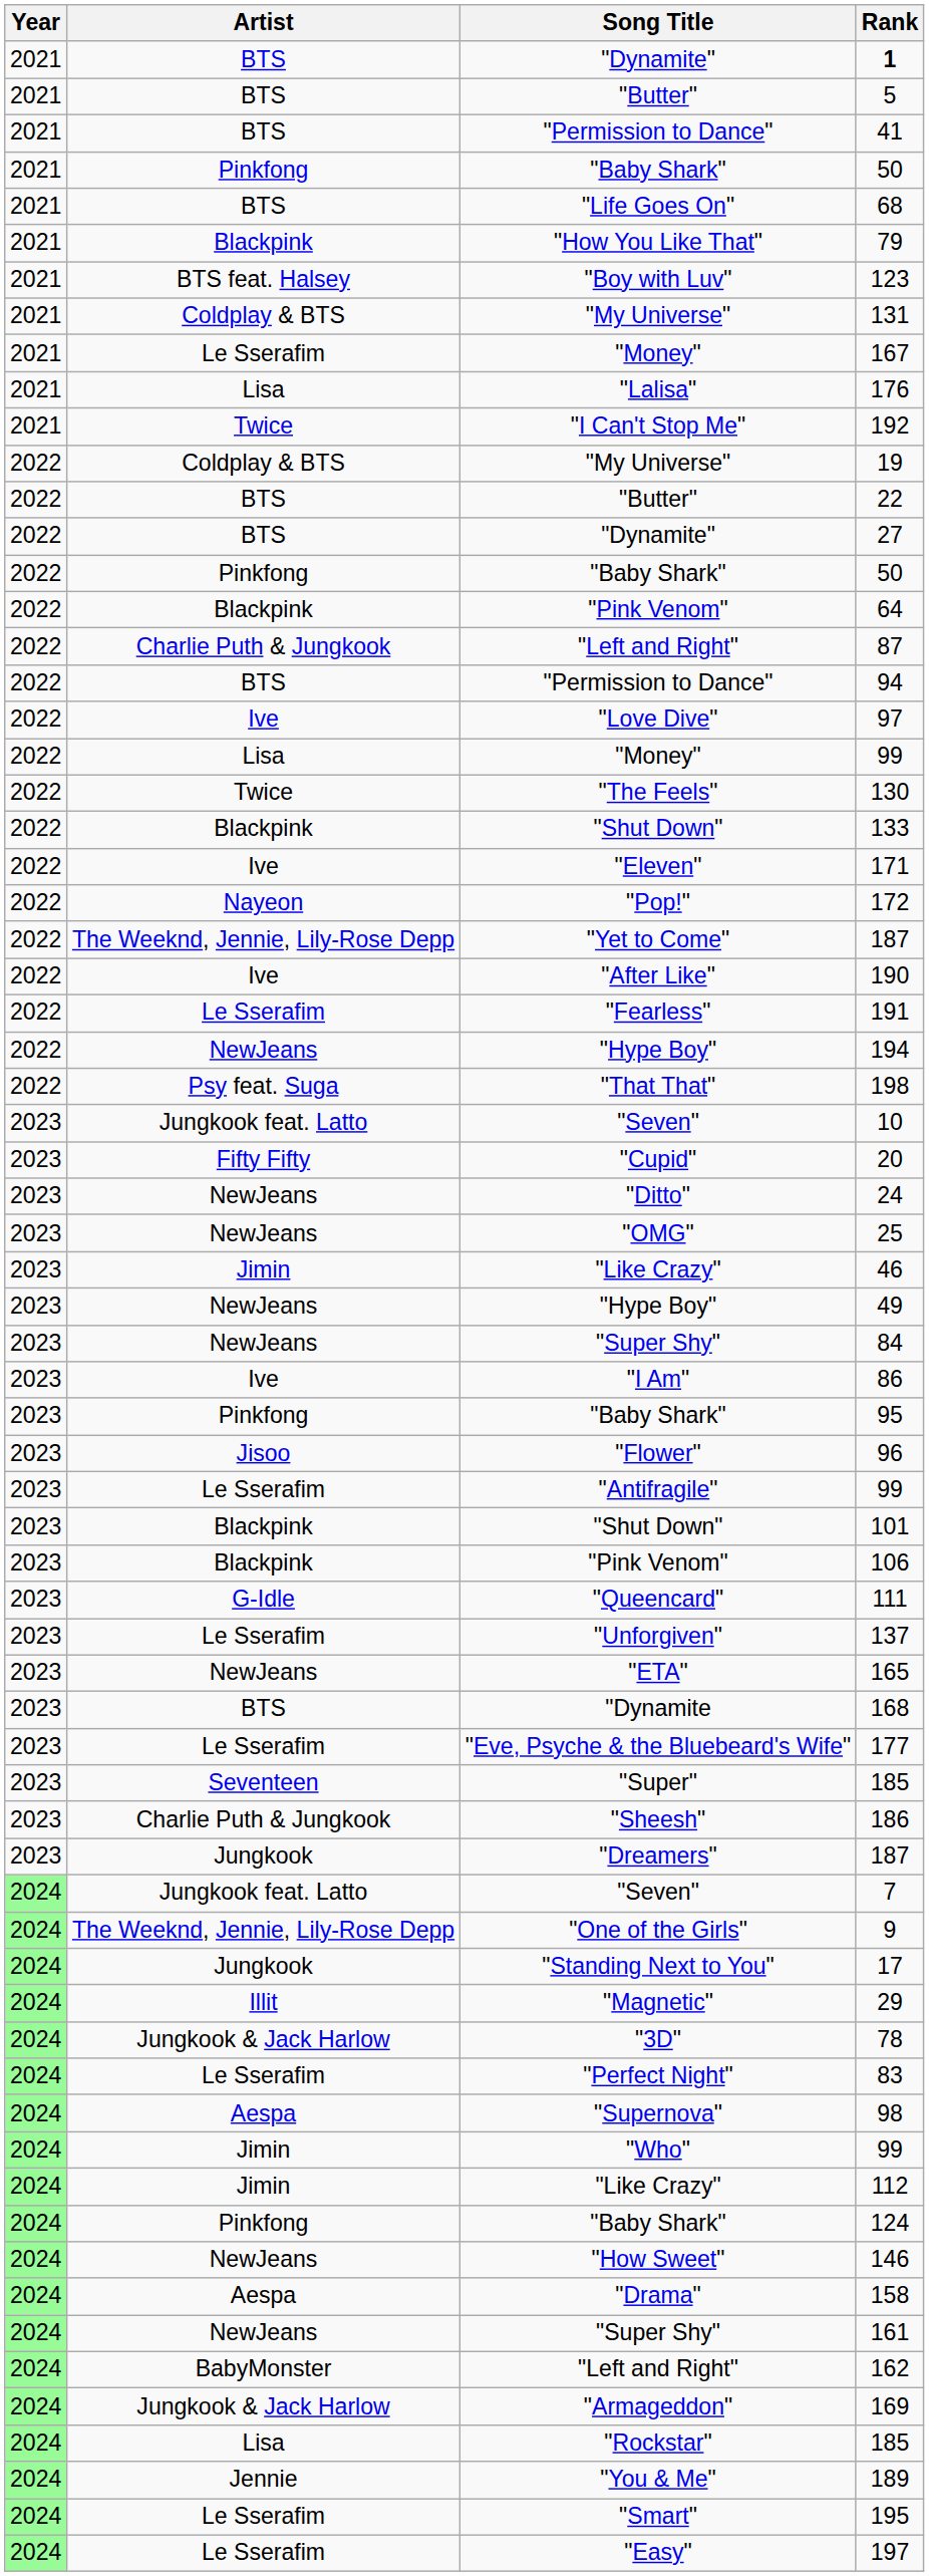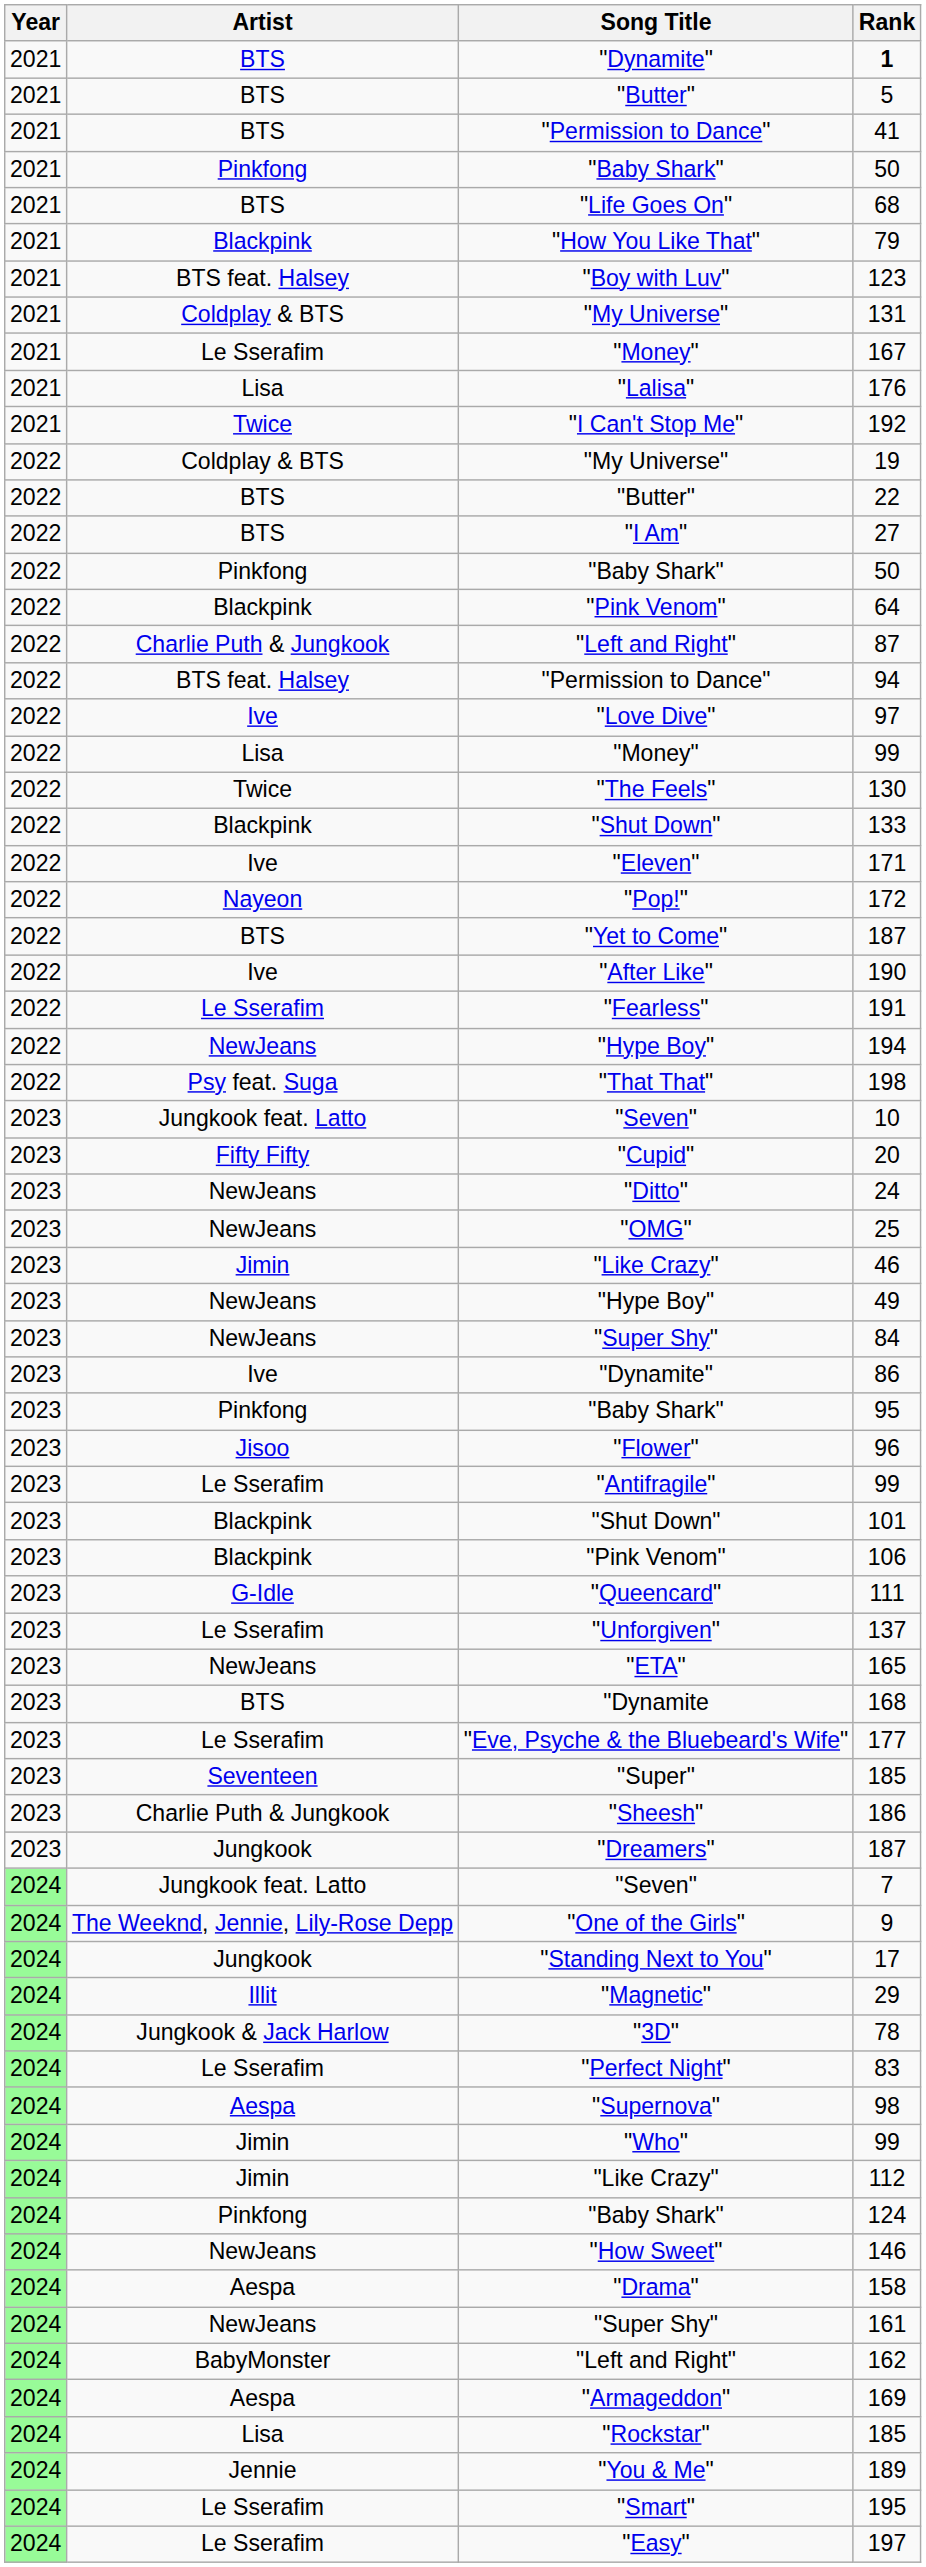27 | Song Title: "Dynamite" -> "I Am"
94 | Artist: BTS -> BTS feat. Halsey
2022 / 187 | Artist: The Weeknd, Jennie, Lily-Rose Depp -> BTS
86 | Song Title: "I Am" -> "Dynamite"
169 | Artist: Jungkook & Jack Harlow -> Aespa
